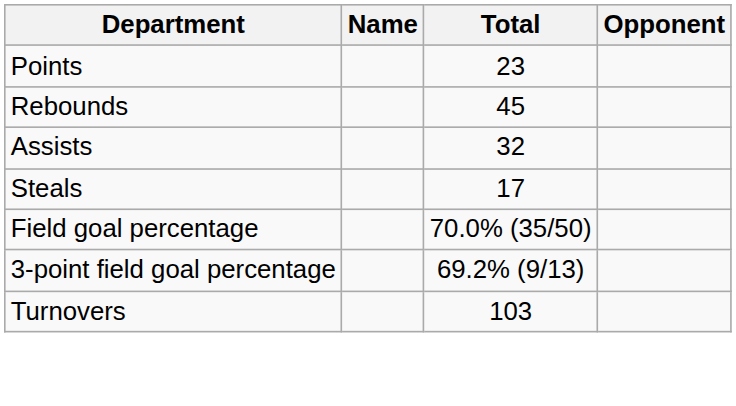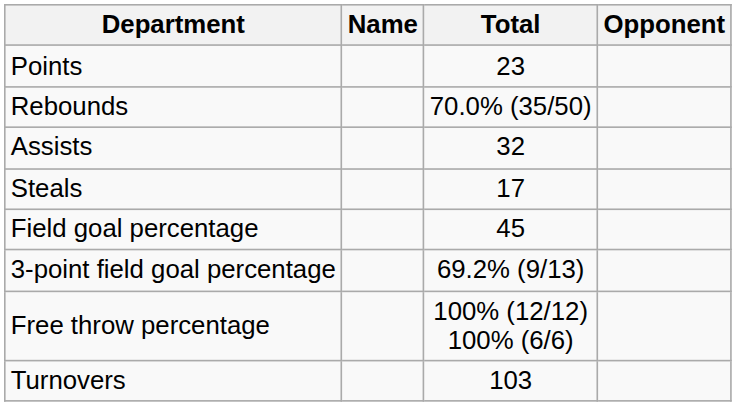Rebounds | Total: 45 -> 70.0% (35/50)
Field goal percentage | Total: 70.0% (35/50) -> 45
+ row: Free throw percentage | 100% (12/12) 100% (6/6)
